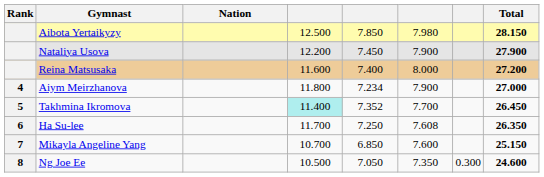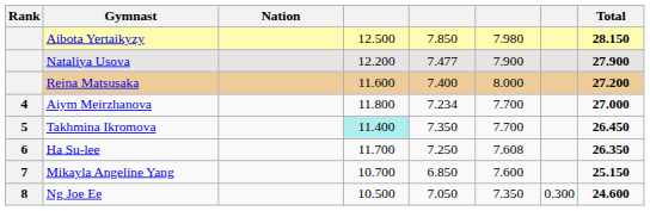Nataliya Usova | column 5: 7.450 -> 7.477
Aiym Meirzhanova | column 6: 7.900 -> 7.700
Takhmina Ikromova | column 5: 7.352 -> 7.350
